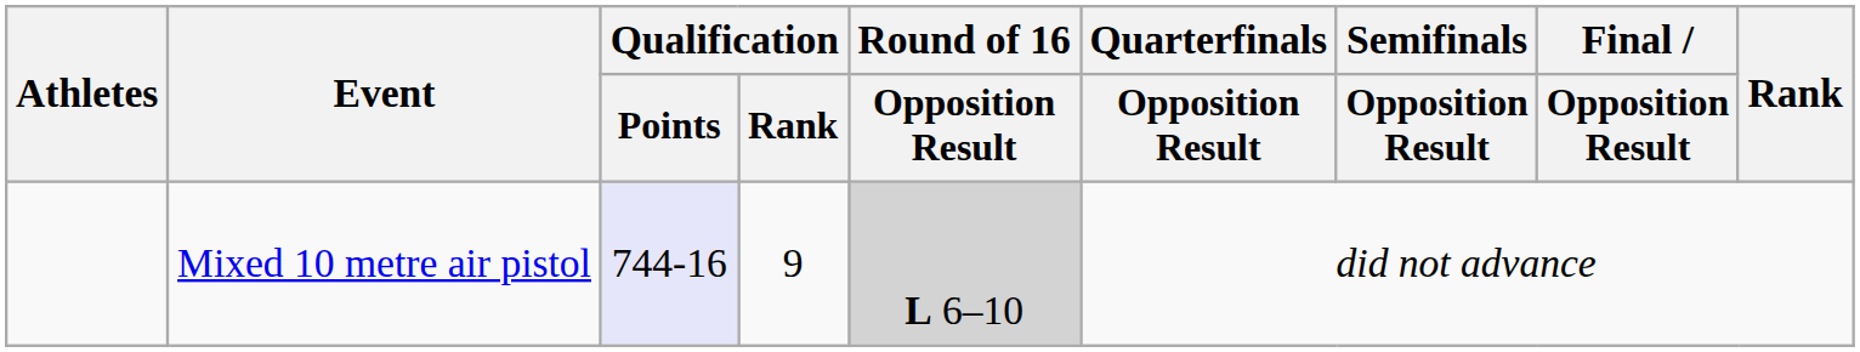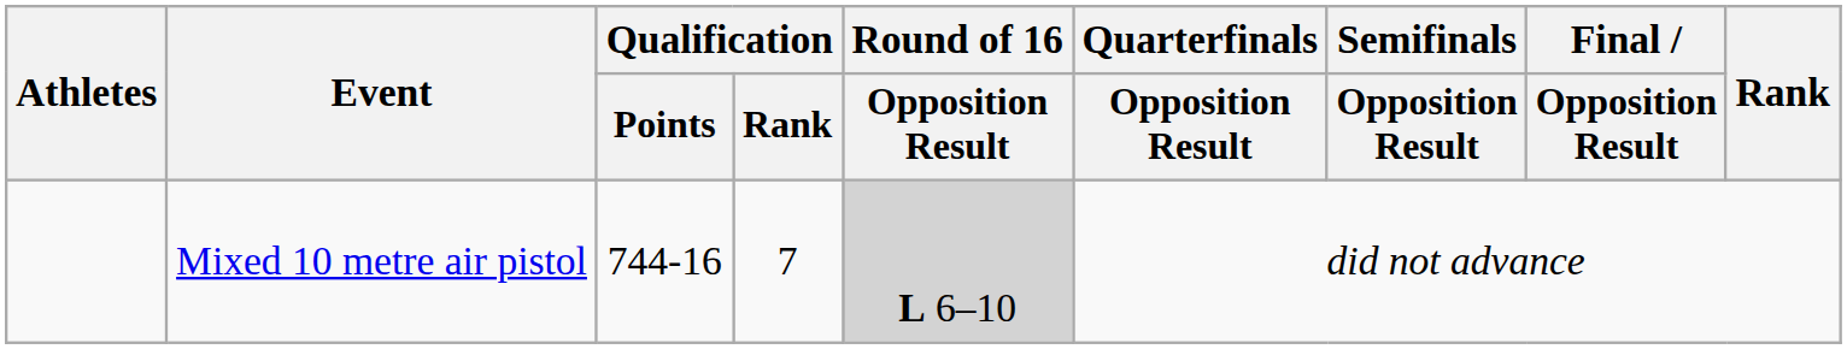Mixed 10 metre air pistol | Qualification / Points: lavender background -> no background
Mixed 10 metre air pistol | Qualification / Rank: 9 -> 7
